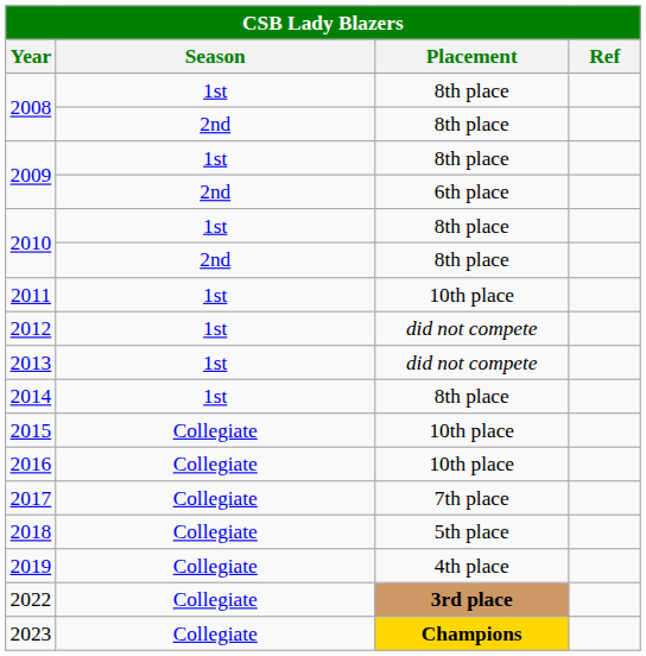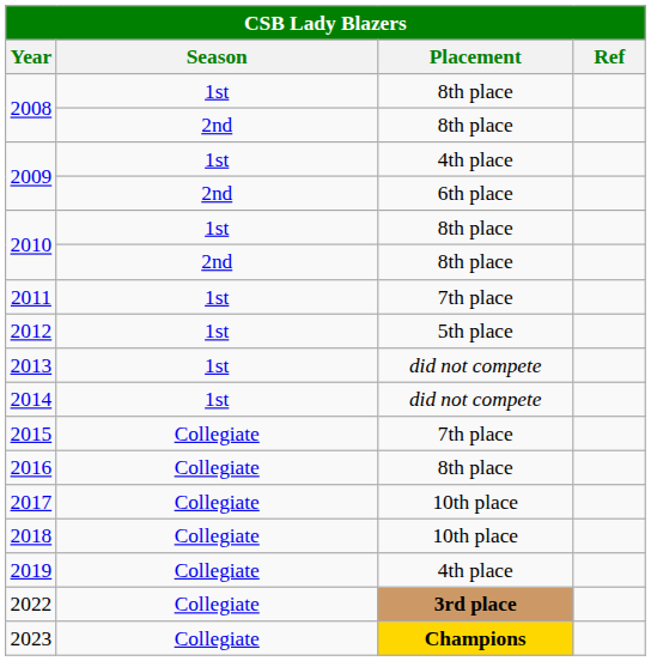2009 / 1st | Placement: 8th place -> 4th place
2011 | Placement: 10th place -> 7th place
2012 | Placement: did not compete -> 5th place
2014 | Placement: 8th place -> did not compete
2015 | Placement: 10th place -> 7th place
2016 | Placement: 10th place -> 8th place
2017 | Placement: 7th place -> 10th place
2018 | Placement: 5th place -> 10th place
